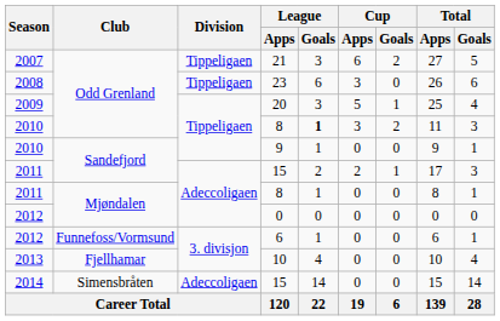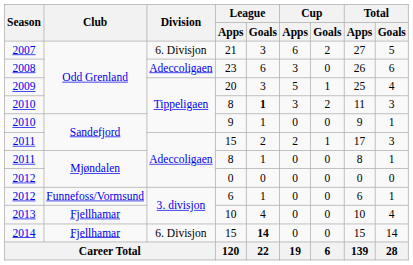21 | Division: Tippeligaen -> 6. Divisjon
23 | Division: Tippeligaen -> Adeccoligaen
2014 / 15 | Club: Simensbråten -> Fjellhamar
2014 / 15 | Division: Adeccoligaen -> 6. Divisjon
2014 / 15 | League / Goals: normal -> bold
